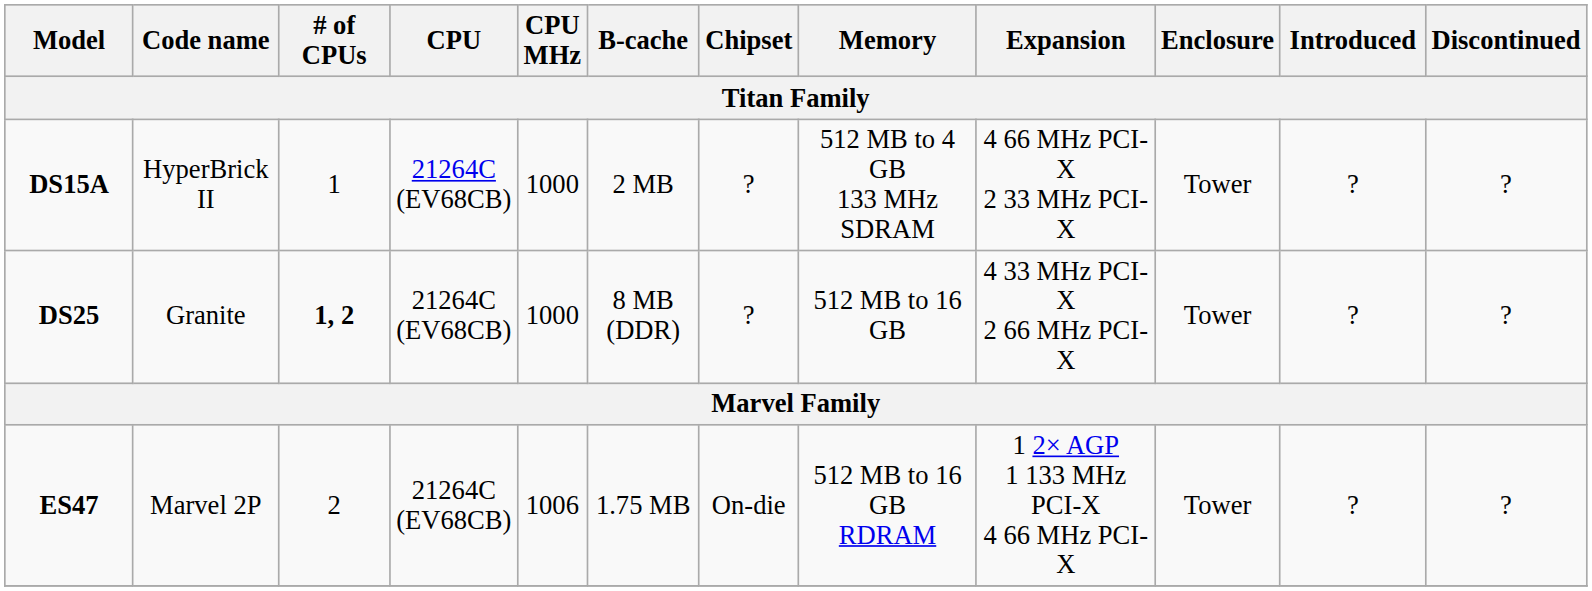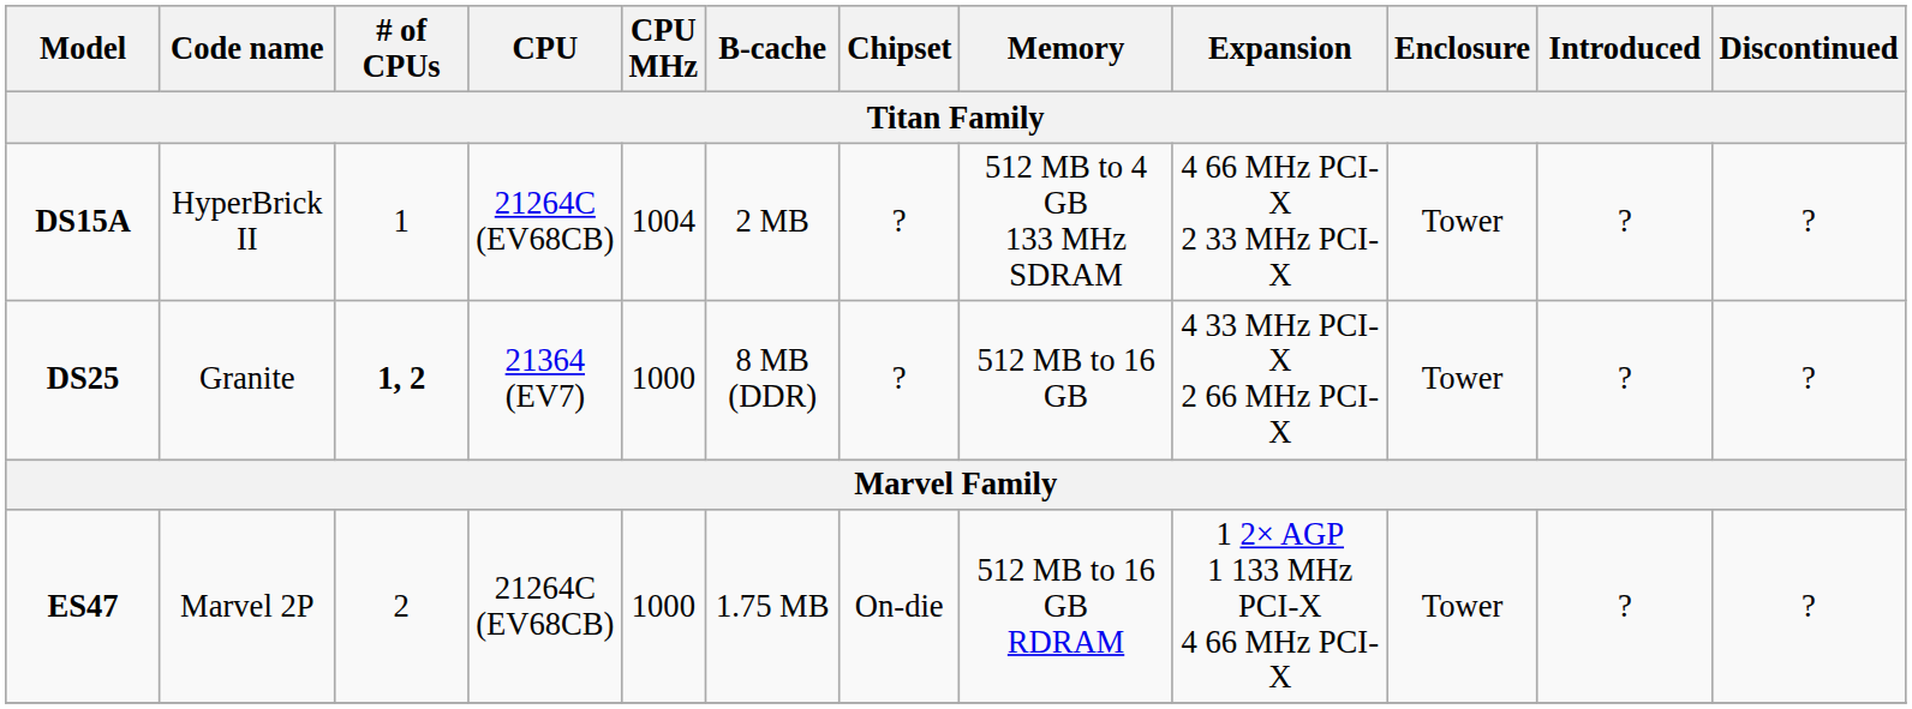DS15A | CPU MHz: 1000 -> 1004
DS25 | CPU: 21264C (EV68CB) -> 21364 (EV7)
ES47 | CPU MHz: 1006 -> 1000
